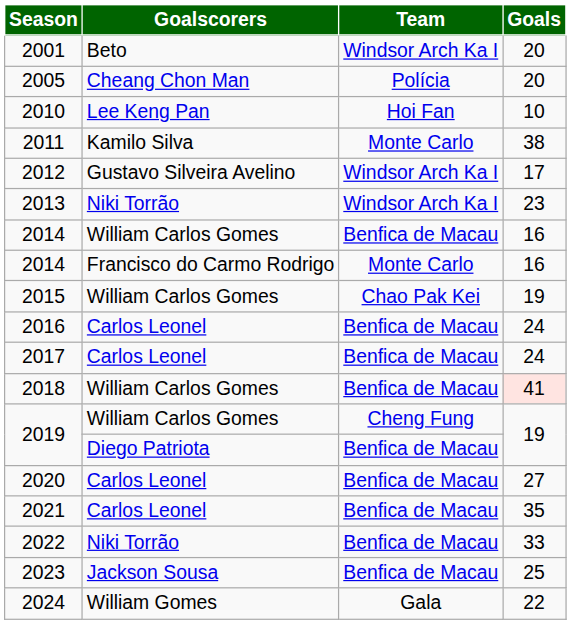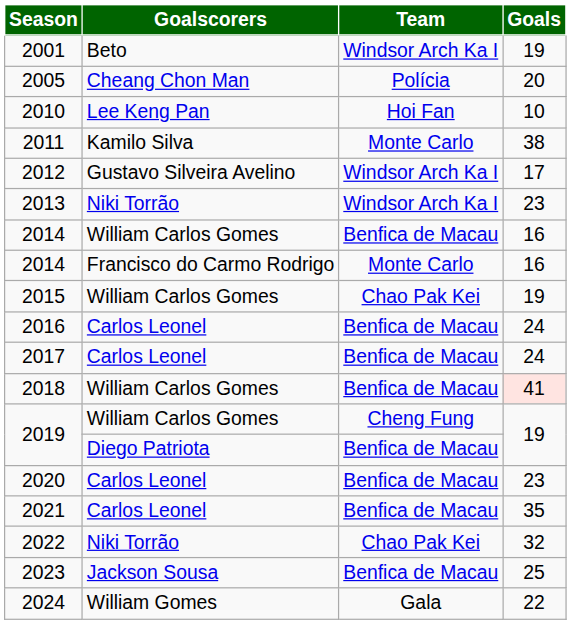2001 | Goals: 20 -> 19
2020 | Goals: 27 -> 23
2022 | Team: Benfica de Macau -> Chao Pak Kei
2022 | Goals: 33 -> 32
